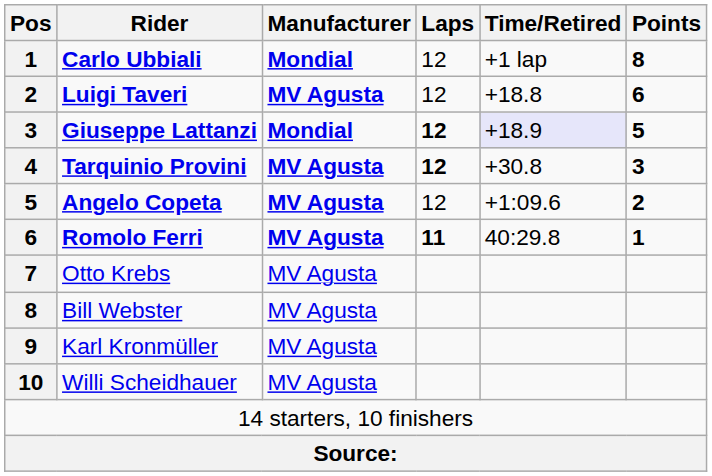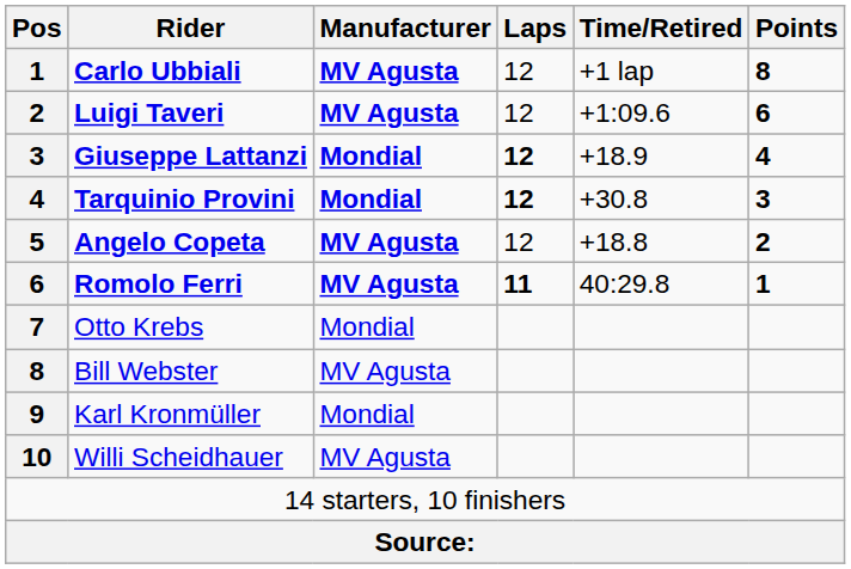Carlo Ubbiali | Manufacturer: Mondial -> MV Agusta
Luigi Taveri | Time/Retired: +18.8 -> +1:09.6
Giuseppe Lattanzi | Time/Retired: lavender background -> no background
Giuseppe Lattanzi | Points: 5 -> 4
Tarquinio Provini | Manufacturer: MV Agusta -> Mondial
Angelo Copeta | Time/Retired: +1:09.6 -> +18.8
Otto Krebs | Manufacturer: MV Agusta -> Mondial
Karl Kronmüller | Manufacturer: MV Agusta -> Mondial
